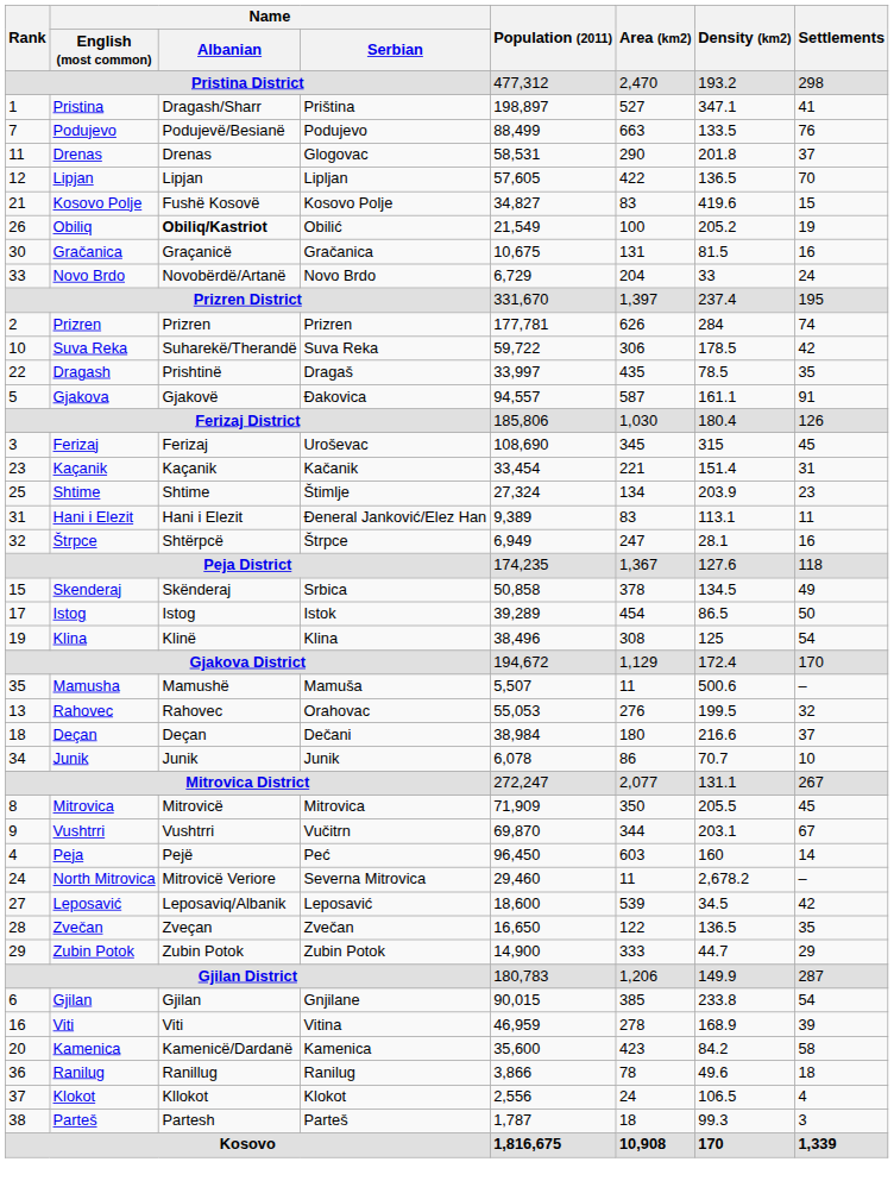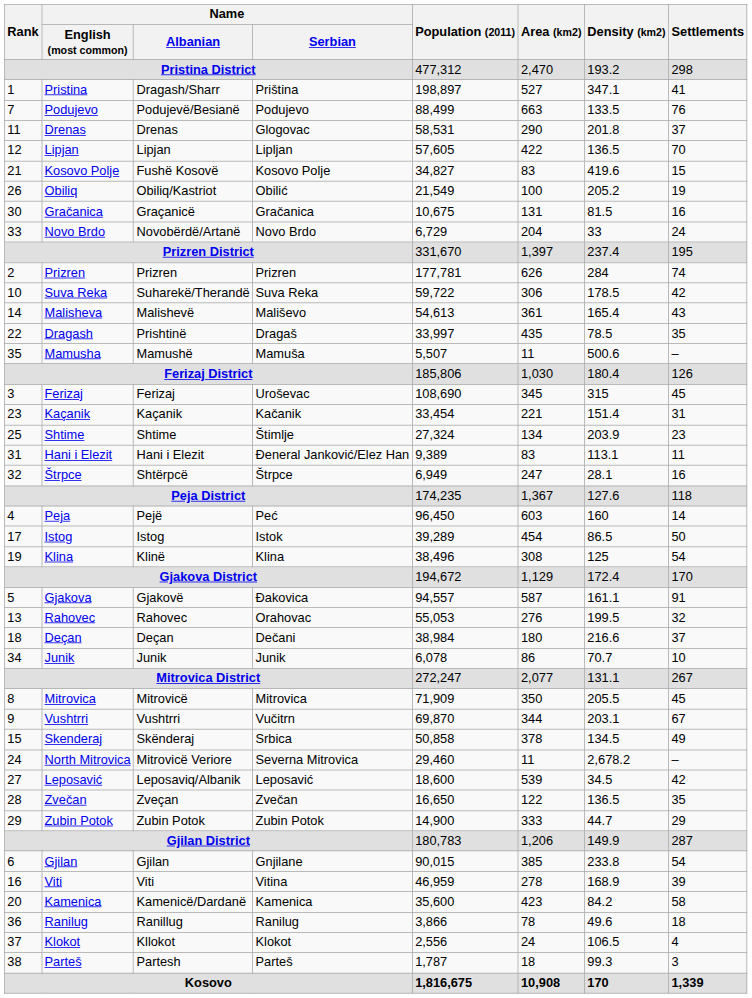Obiliq | Name / Albanian: bold -> normal
+ row: 14 | Malisheva | Malishevë | Mališevo | 54,613 | 361 | 165.4 | 43
rows swapped: Mamusha <-> Gjakova
rows swapped: Peja <-> Skenderaj
